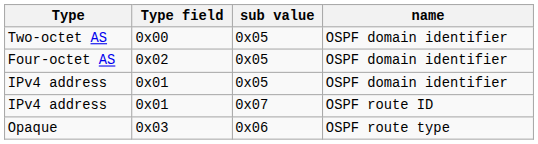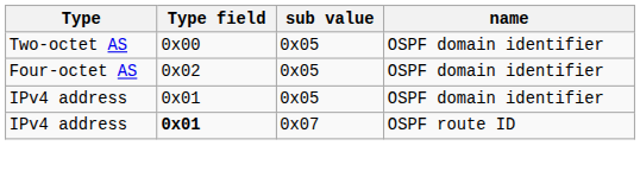IPv4 address / 0x07 | Type field: normal -> bold
- row: Opaque | 0x03 | 0x06 | OSPF route type
